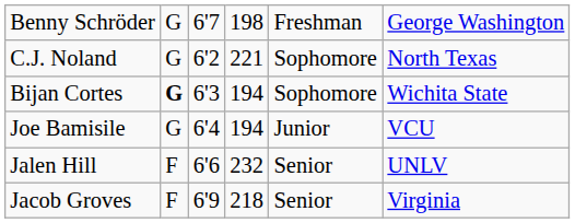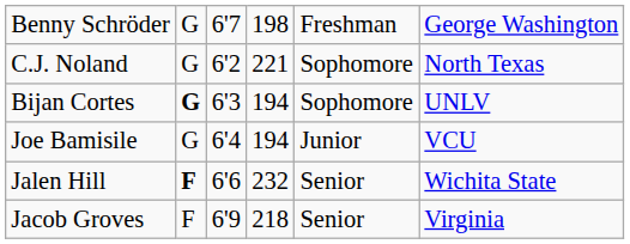Bijan Cortes | column 6: Wichita State -> UNLV
Jalen Hill | column 2: normal -> bold
Jalen Hill | column 6: UNLV -> Wichita State
